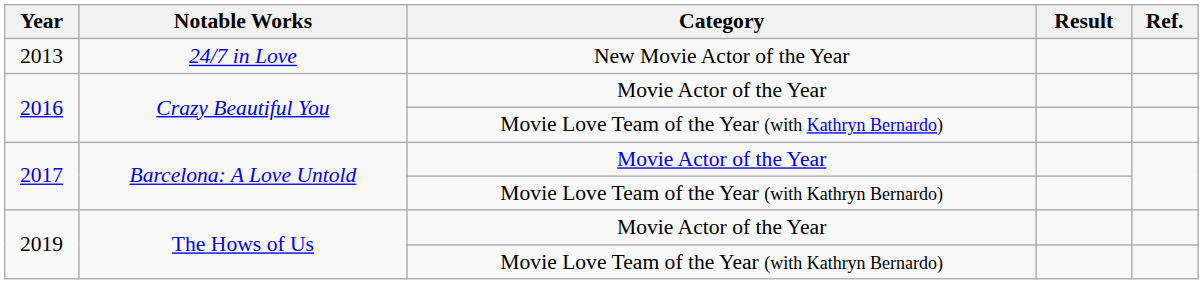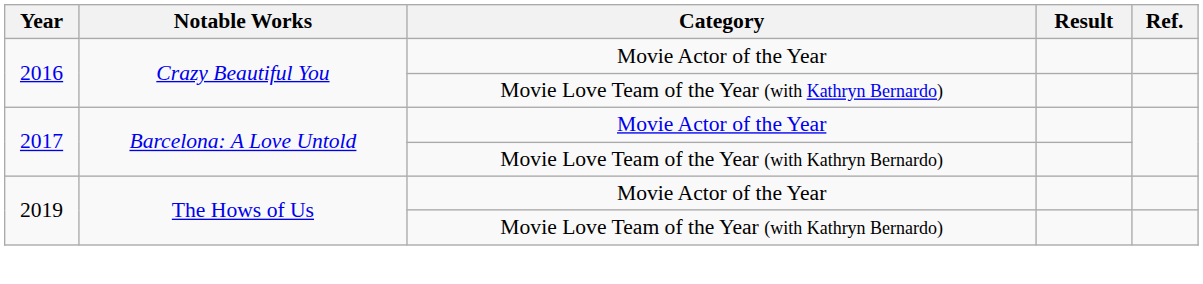- row: 2013 | 24/7 in Love | New Movie Actor of the Year
